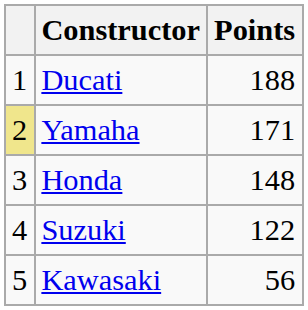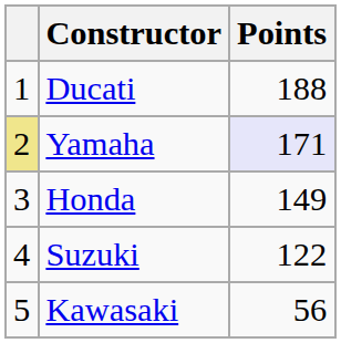Yamaha | Points: no background -> lavender background
Honda | Points: 148 -> 149
